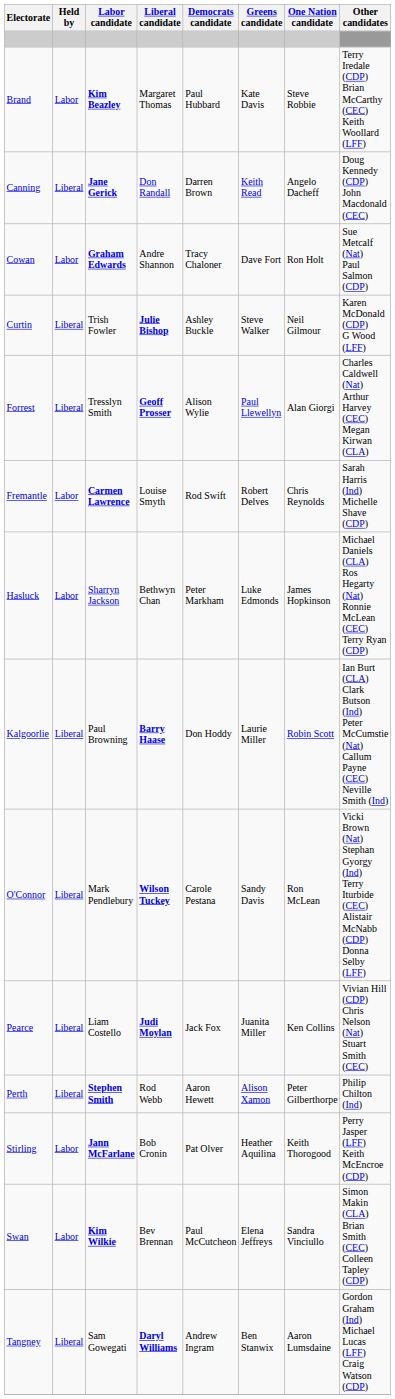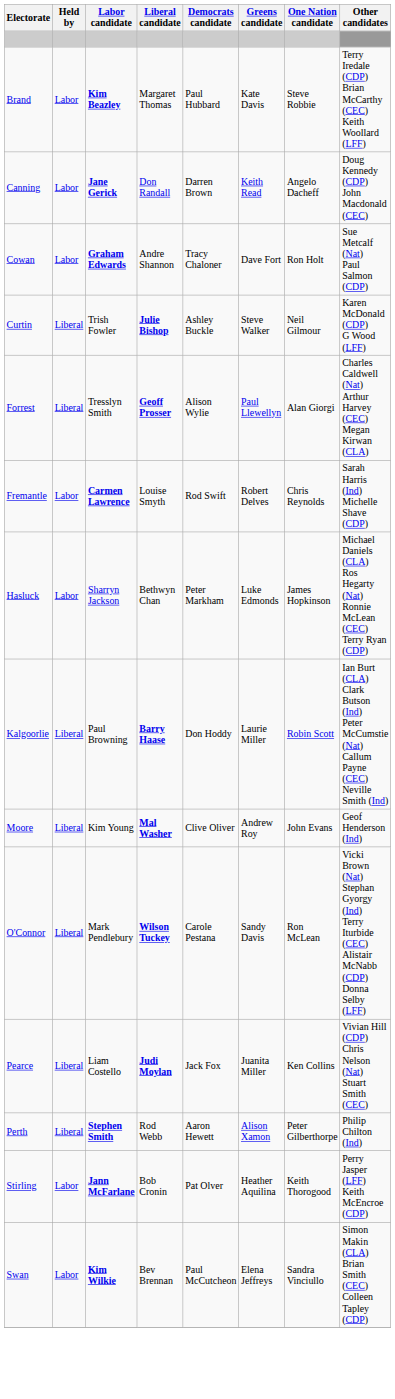Canning | Held by: Liberal -> Labor
+ row: Moore | Liberal | Kim Young | Mal Washer | Clive Oliver | Andrew Roy | John Evans | Geof Henderson (Ind)
- row: Tangney | Liberal | Sam Gowegati | Daryl Williams | Andrew Ingram | Ben Stanwix | Aaron Lumsdaine | Gordon Graham (Ind) Michael Lucas (LFF) Craig Watson (CDP)
